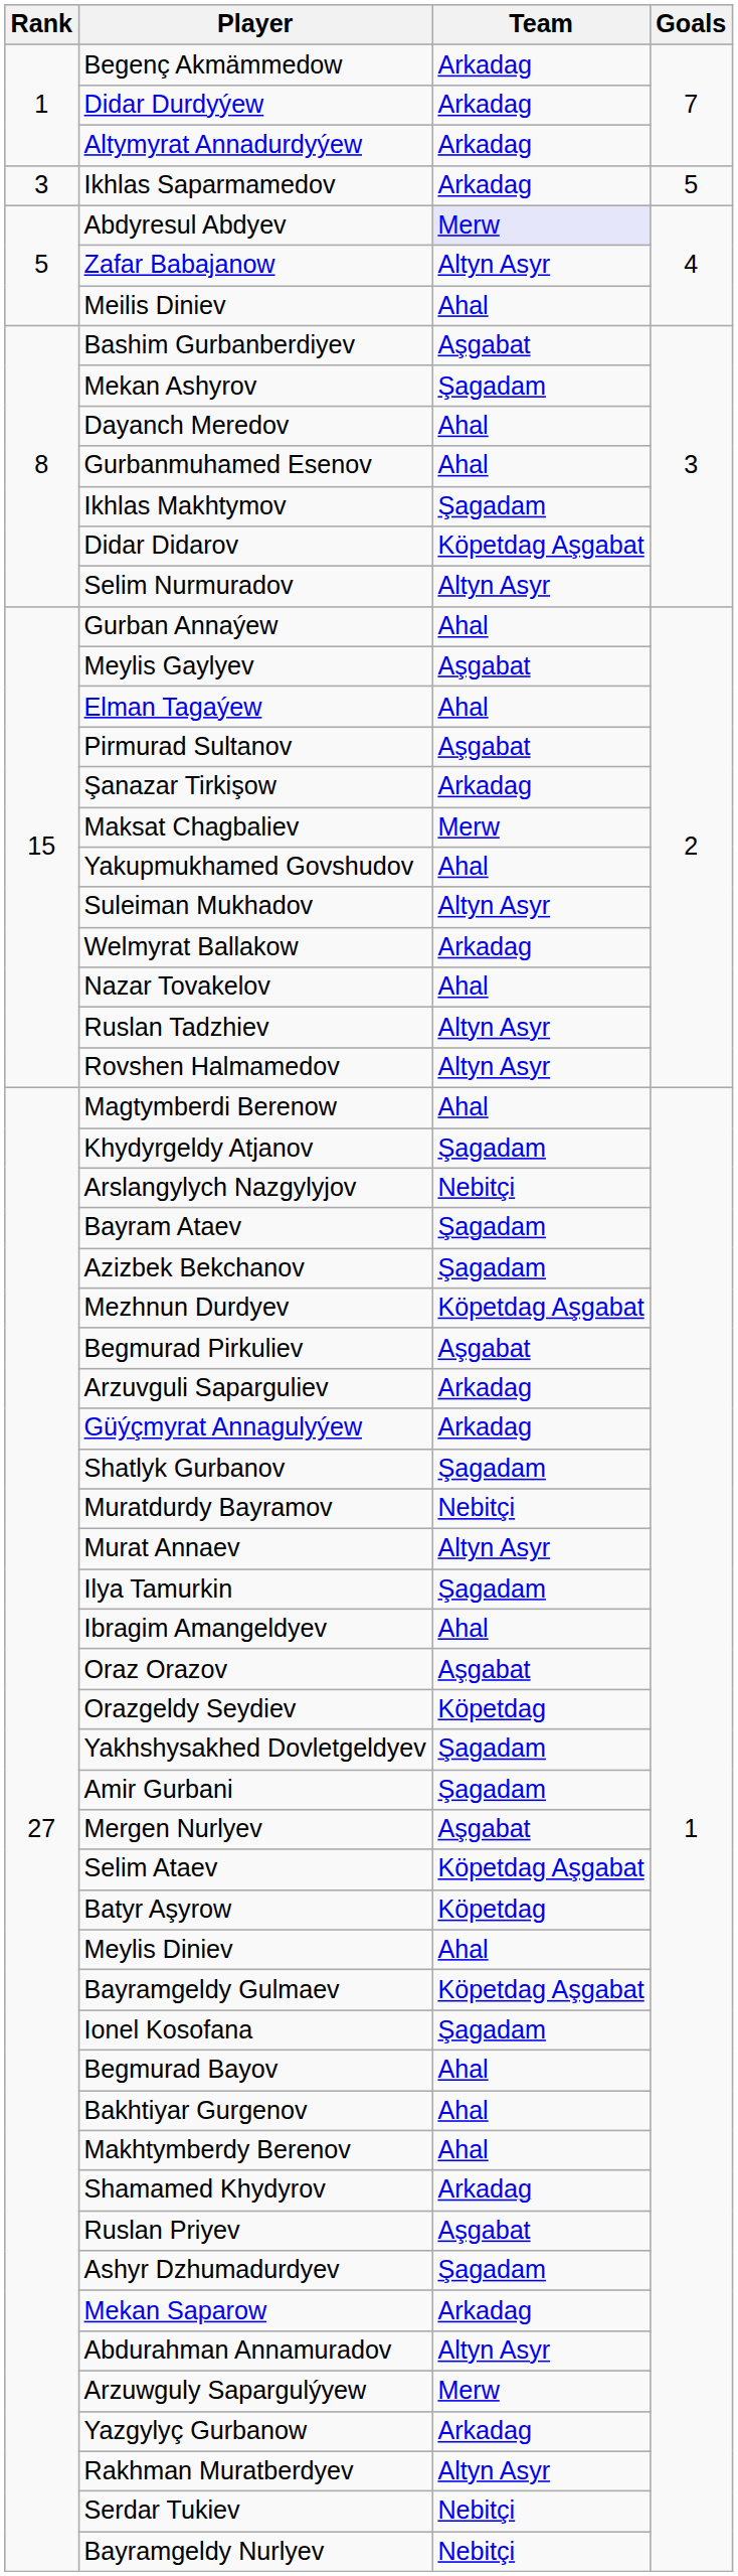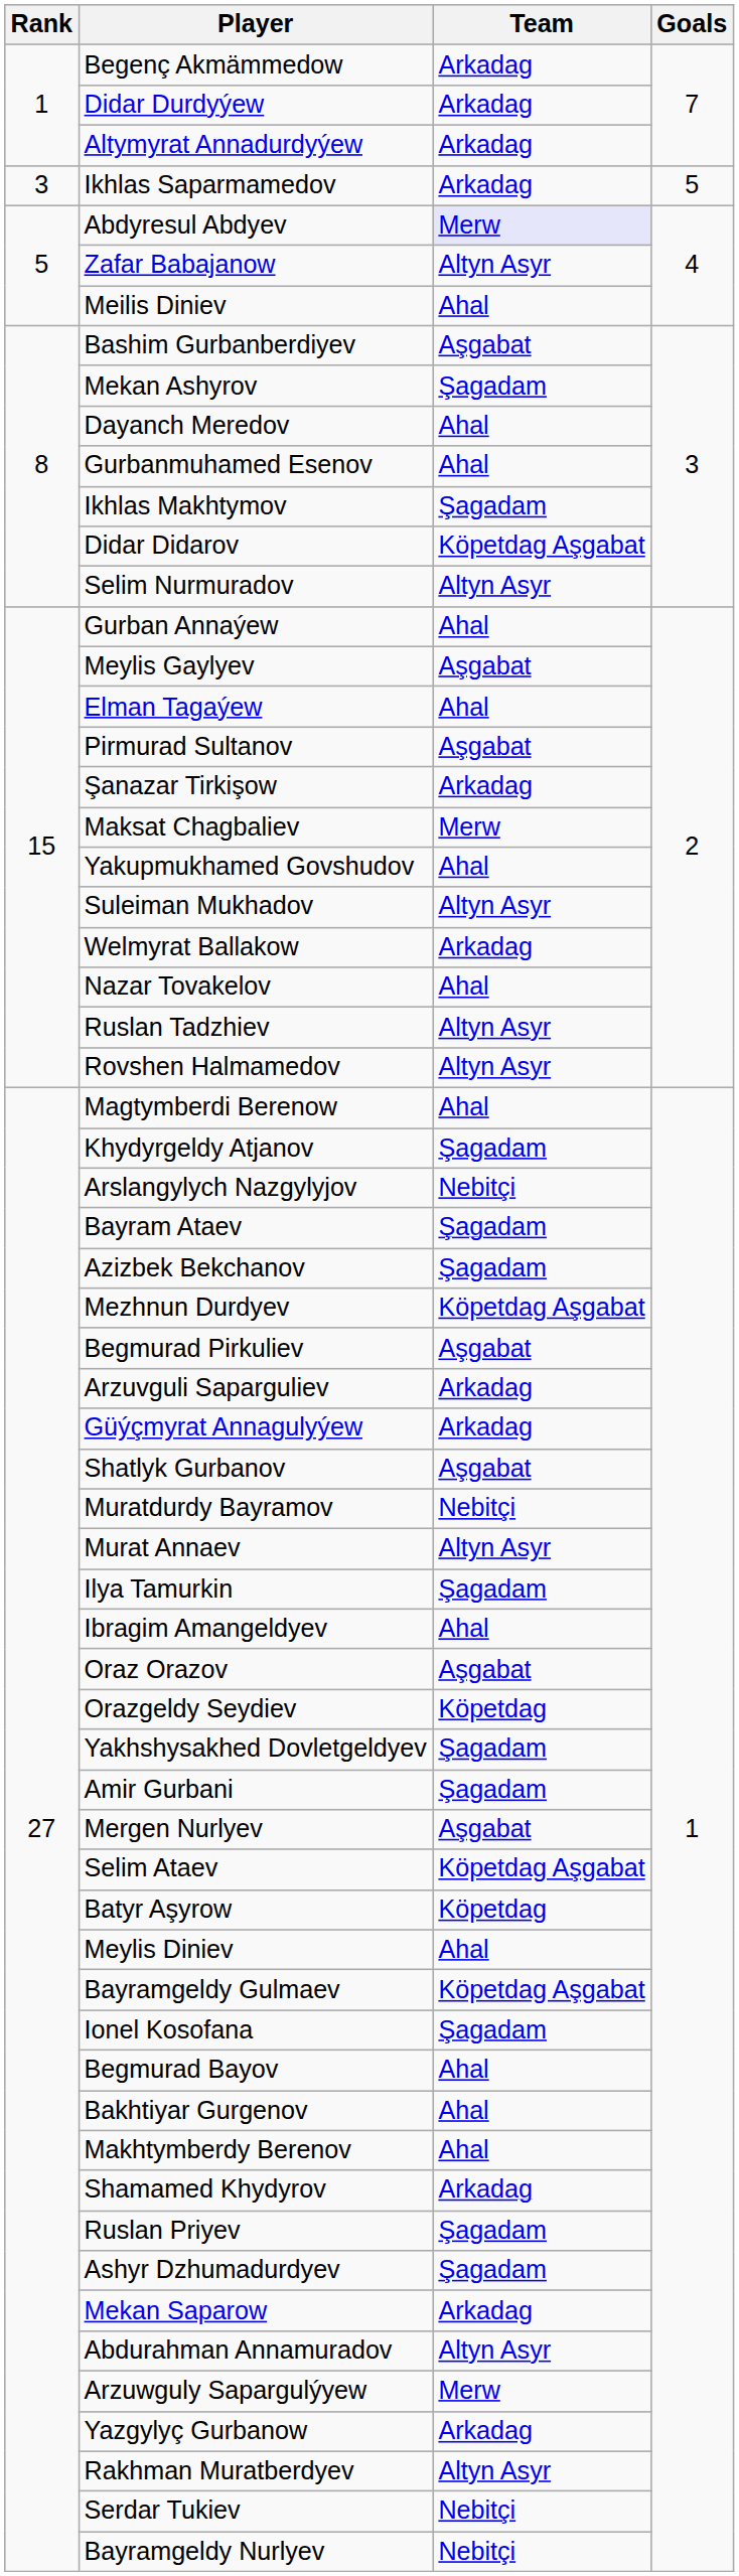Shatlyk Gurbanov | Team: Şagadam -> Aşgabat
Ruslan Priyev | Team: Aşgabat -> Şagadam
